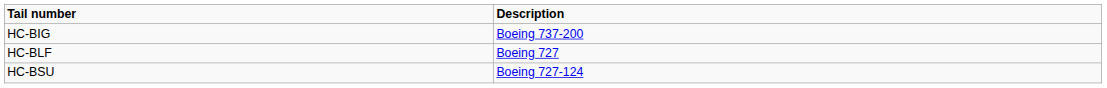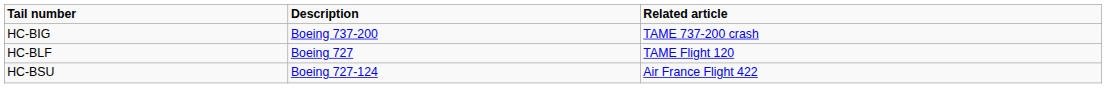+ column: Related article | TAME 737-200 crash | TAME Flight 120 | Air France Flight 422
